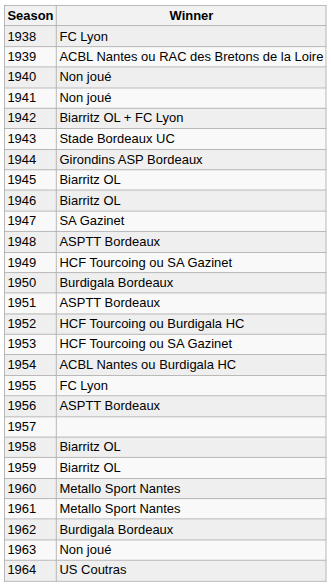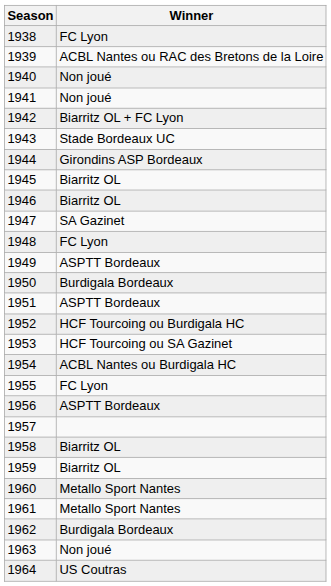1948 | Winner: ASPTT Bordeaux -> FC Lyon
1949 | Winner: HCF Tourcoing ou SA Gazinet -> ASPTT Bordeaux
